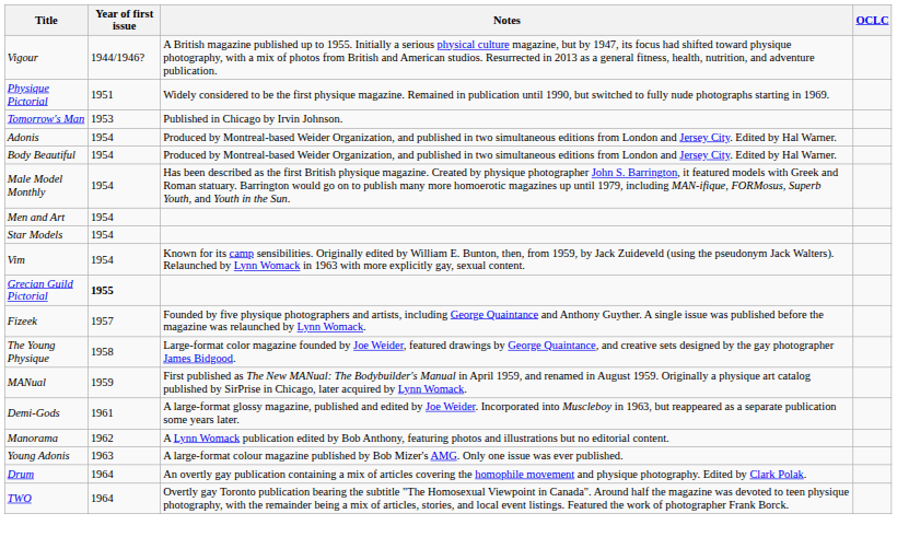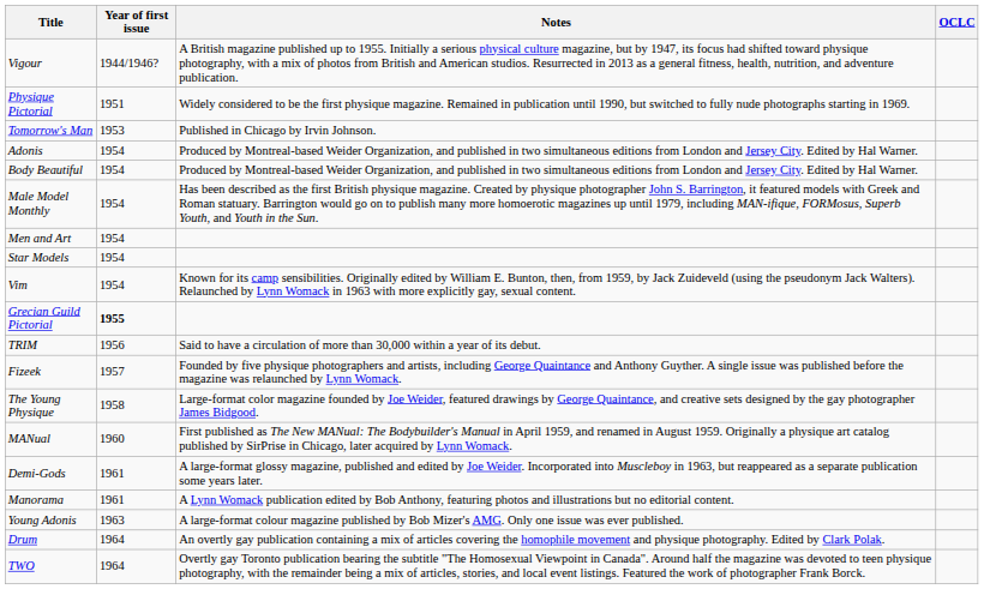+ row: TRIM | 1956 | Said to have a circulation of more than 30,000 within a year of its debut.
MANual | Year of first issue: 1959 -> 1960
Manorama | Year of first issue: 1962 -> 1961
